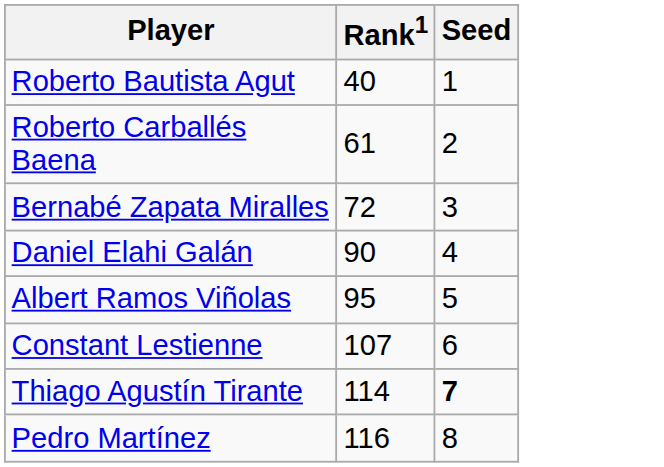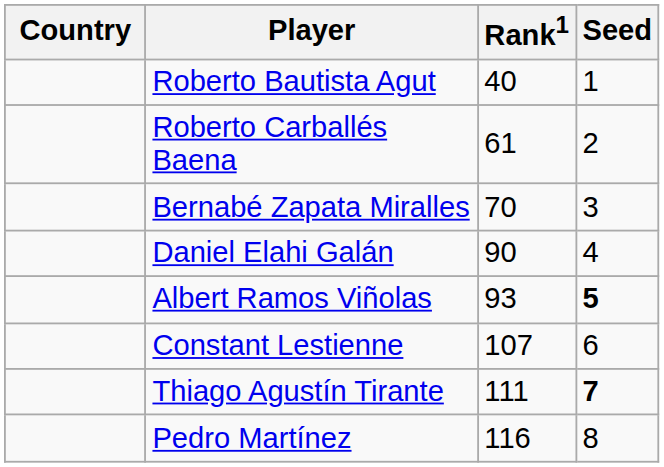+ column: Country
Bernabé Zapata Miralles | Rank1: 72 -> 70
Albert Ramos Viñolas | Rank1: 95 -> 93
Albert Ramos Viñolas | Seed: normal -> bold
Thiago Agustín Tirante | Rank1: 114 -> 111
